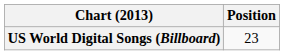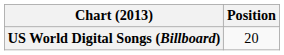US World Digital Songs (Billboard) | Position: 23 -> 20
